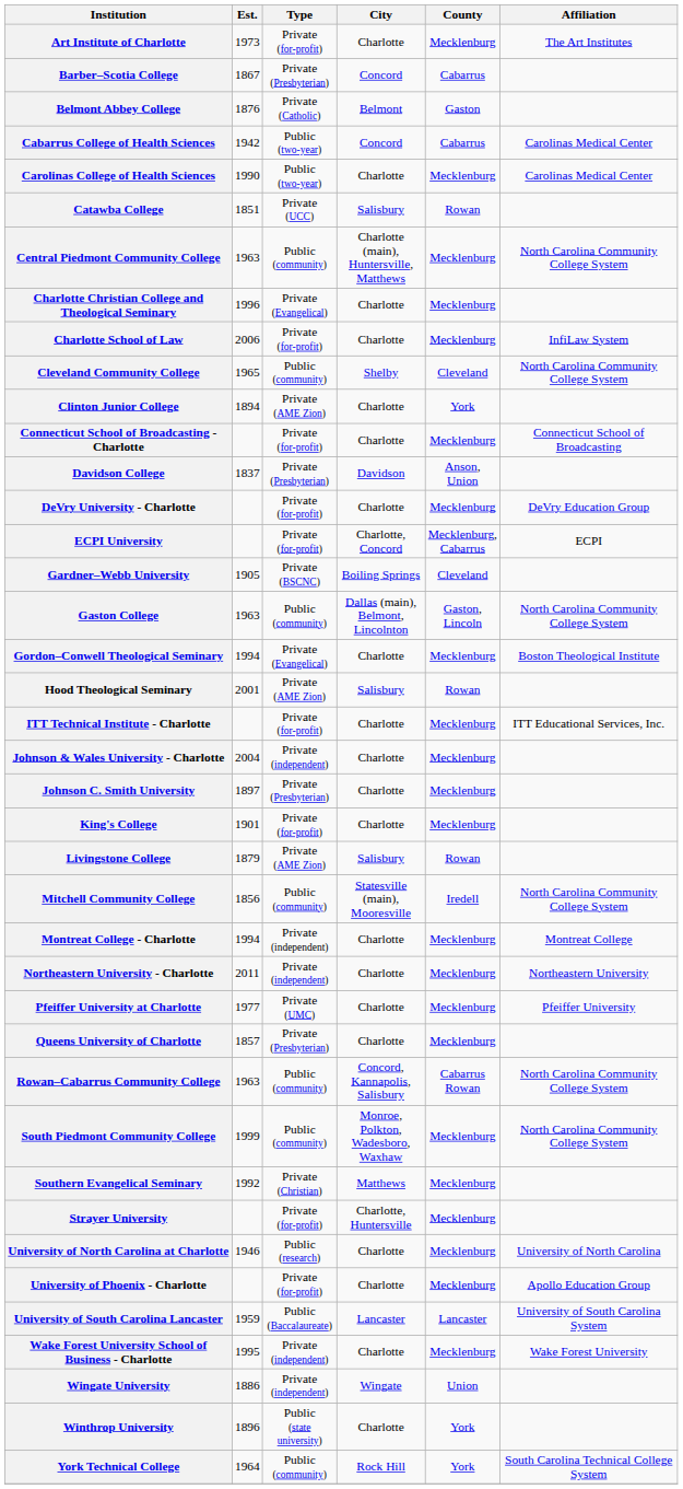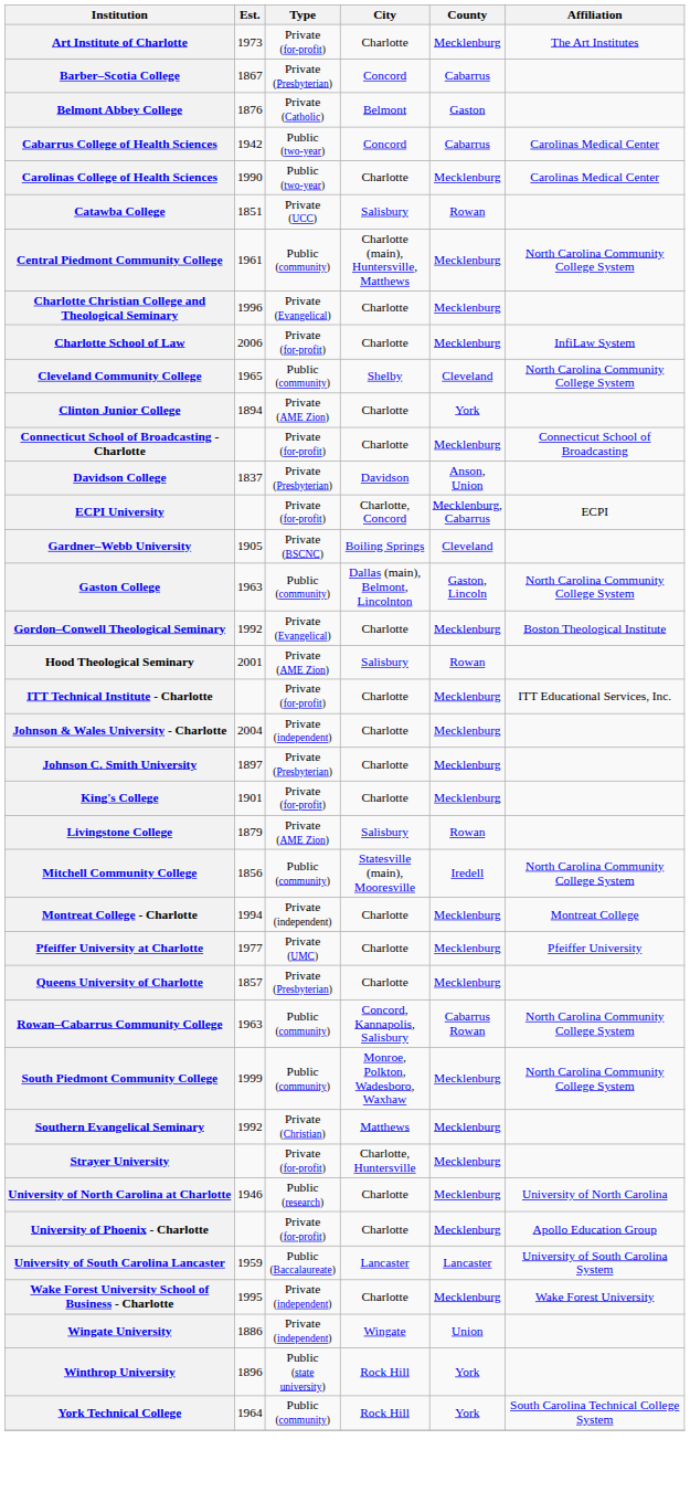Central Piedmont Community College | Est.: 1963 -> 1961
- row: DeVry University - Charlotte | Private (for-profit) | Charlotte | Mecklenburg | DeVry Education Group
Gordon–Conwell Theological Seminary | Est.: 1994 -> 1992
- row: Northeastern University - Charlotte | 2011 | Private (independent) | Charlotte | Mecklenburg | Northeastern University
Winthrop University | City: Charlotte -> Rock Hill
